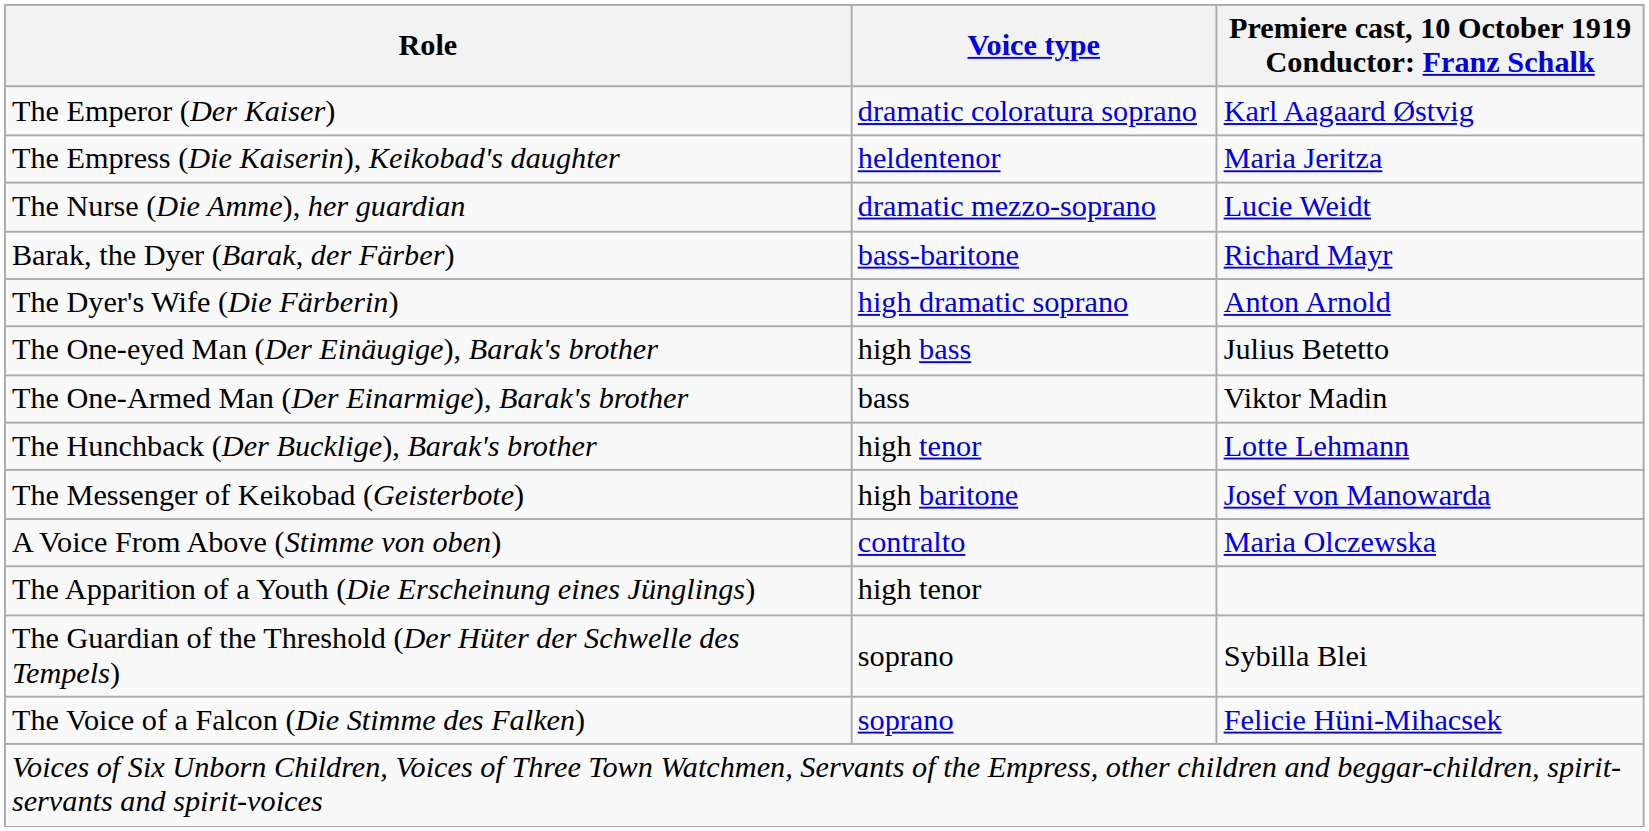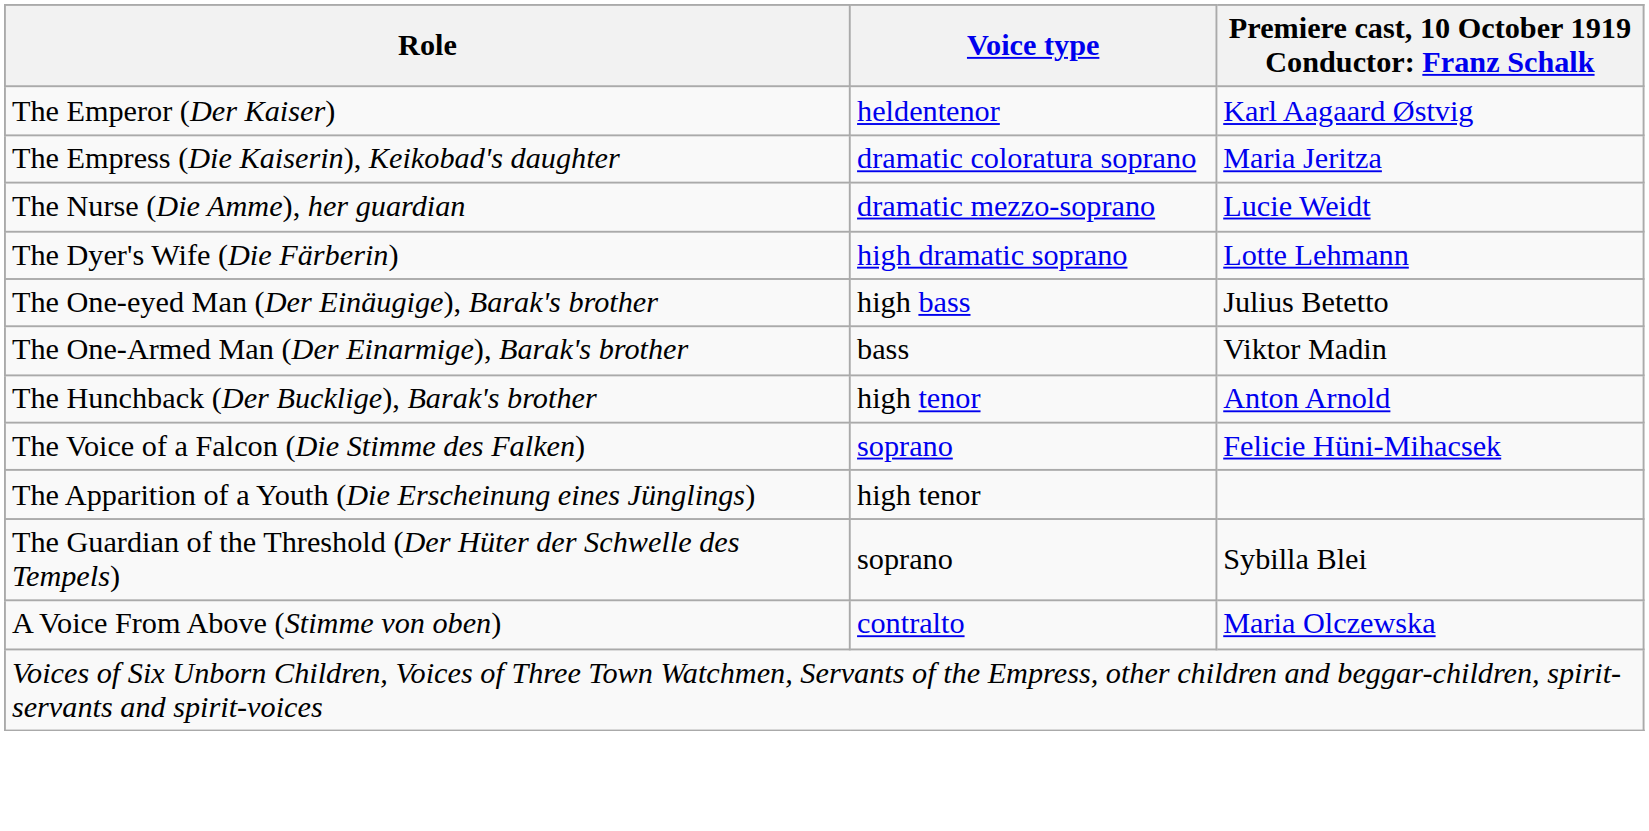The Emperor (Der Kaiser) | Voice type: dramatic coloratura soprano -> heldentenor
The Empress (Die Kaiserin), Keikobad's daughter | Voice type: heldentenor -> dramatic coloratura soprano
- row: Barak, the Dyer (Barak, der Färber) | bass-baritone | Richard Mayr
The Dyer's Wife (Die Färberin) | column 3: Anton Arnold -> Lotte Lehmann
The Hunchback (Der Bucklige), Barak's brother | column 3: Lotte Lehmann -> Anton Arnold
- row: The Messenger of Keikobad (Geisterbote) | high baritone | Josef von Manowarda
rows swapped: The Voice of a Falcon (Die Stimme des Falken) <-> A Voice From Above (Stimme von oben)
